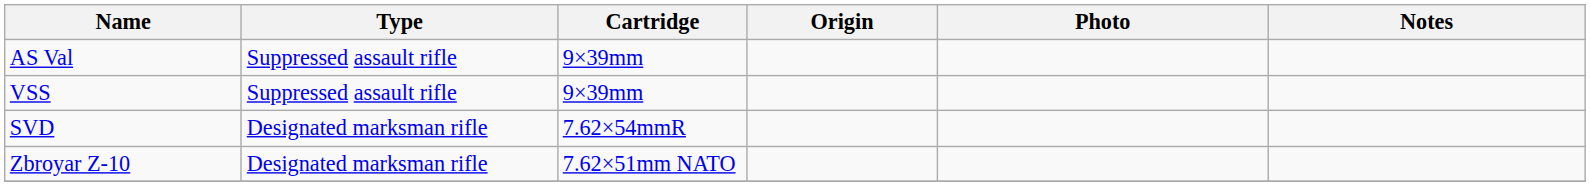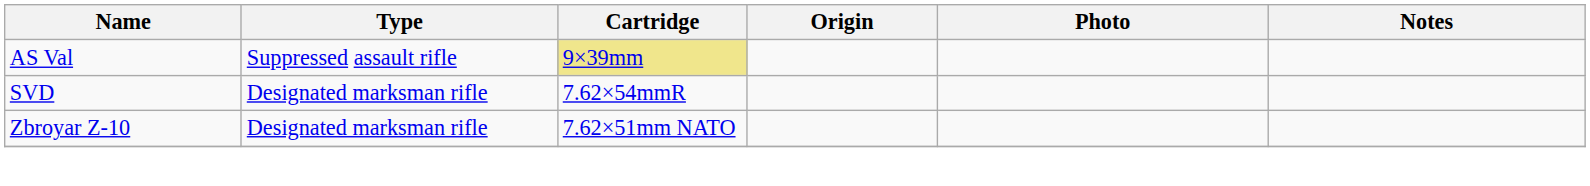AS Val | Cartridge: no background -> khaki background
- row: VSS | Suppressed assault rifle | 9×39mm
